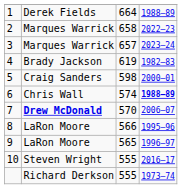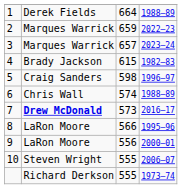2 | column 3: 658 -> 659
4 | column 3: 619 -> 615
5 | column 4: 2000–01 -> 1996–97
6 | column 4: bold -> normal
7 | column 3: 570 -> 573
7 | column 4: 2006–07 -> 2016–17
9 | column 3: 565 -> 556
9 | column 4: 1996–97 -> 2000–01
10 | column 4: 2016–17 -> 2006–07
